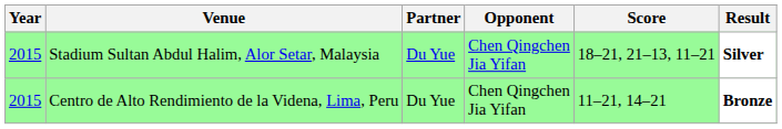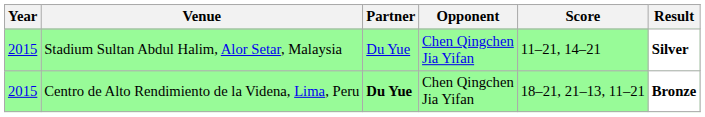Stadium Sultan Abdul Halim, Alor Setar, Malaysia | Score: 18–21, 21–13, 11–21 -> 11–21, 14–21
Centro de Alto Rendimiento de la Videna, Lima, Peru | Partner: normal -> bold
Centro de Alto Rendimiento de la Videna, Lima, Peru | Score: 11–21, 14–21 -> 18–21, 21–13, 11–21
